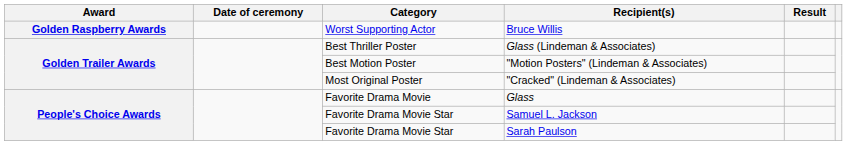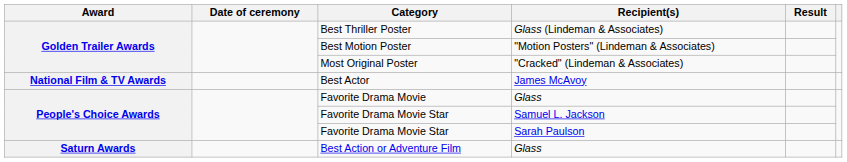- row: Golden Raspberry Awards | Worst Supporting Actor | Bruce Willis
+ row: National Film & TV Awards | Best Actor | James McAvoy
+ row: Saturn Awards | Best Action or Adventure Film | Glass
